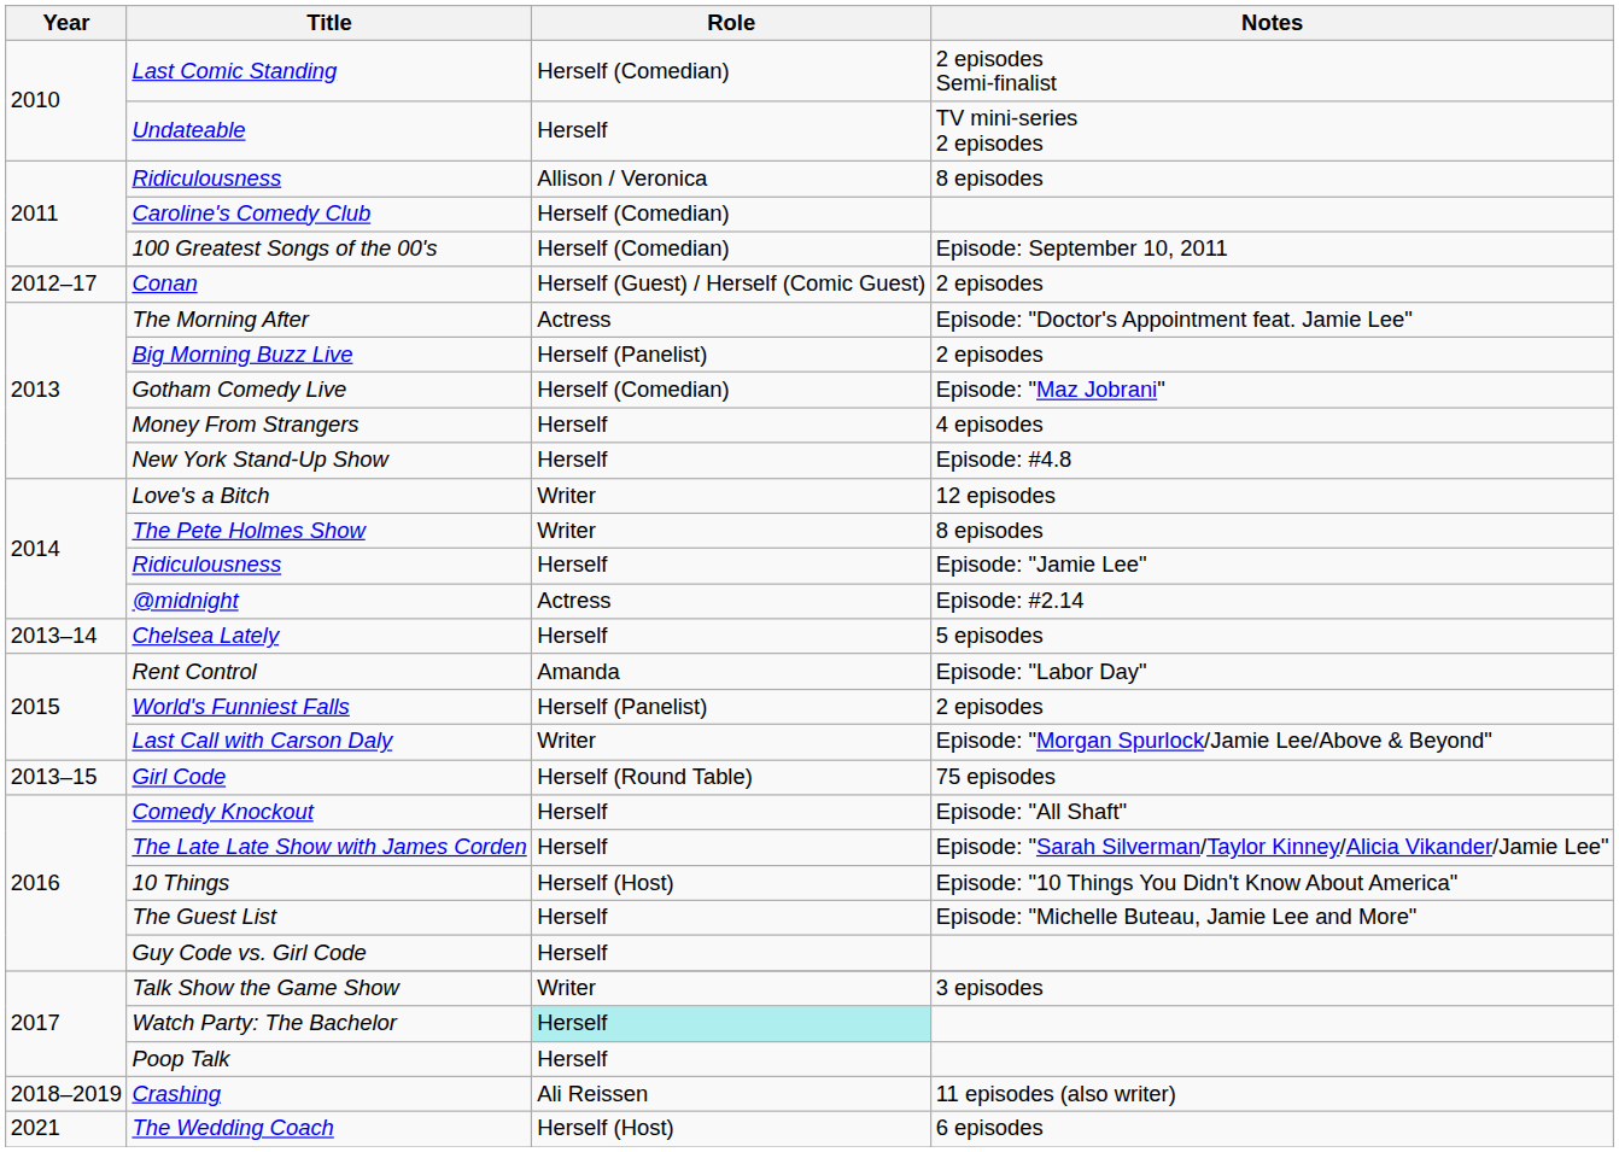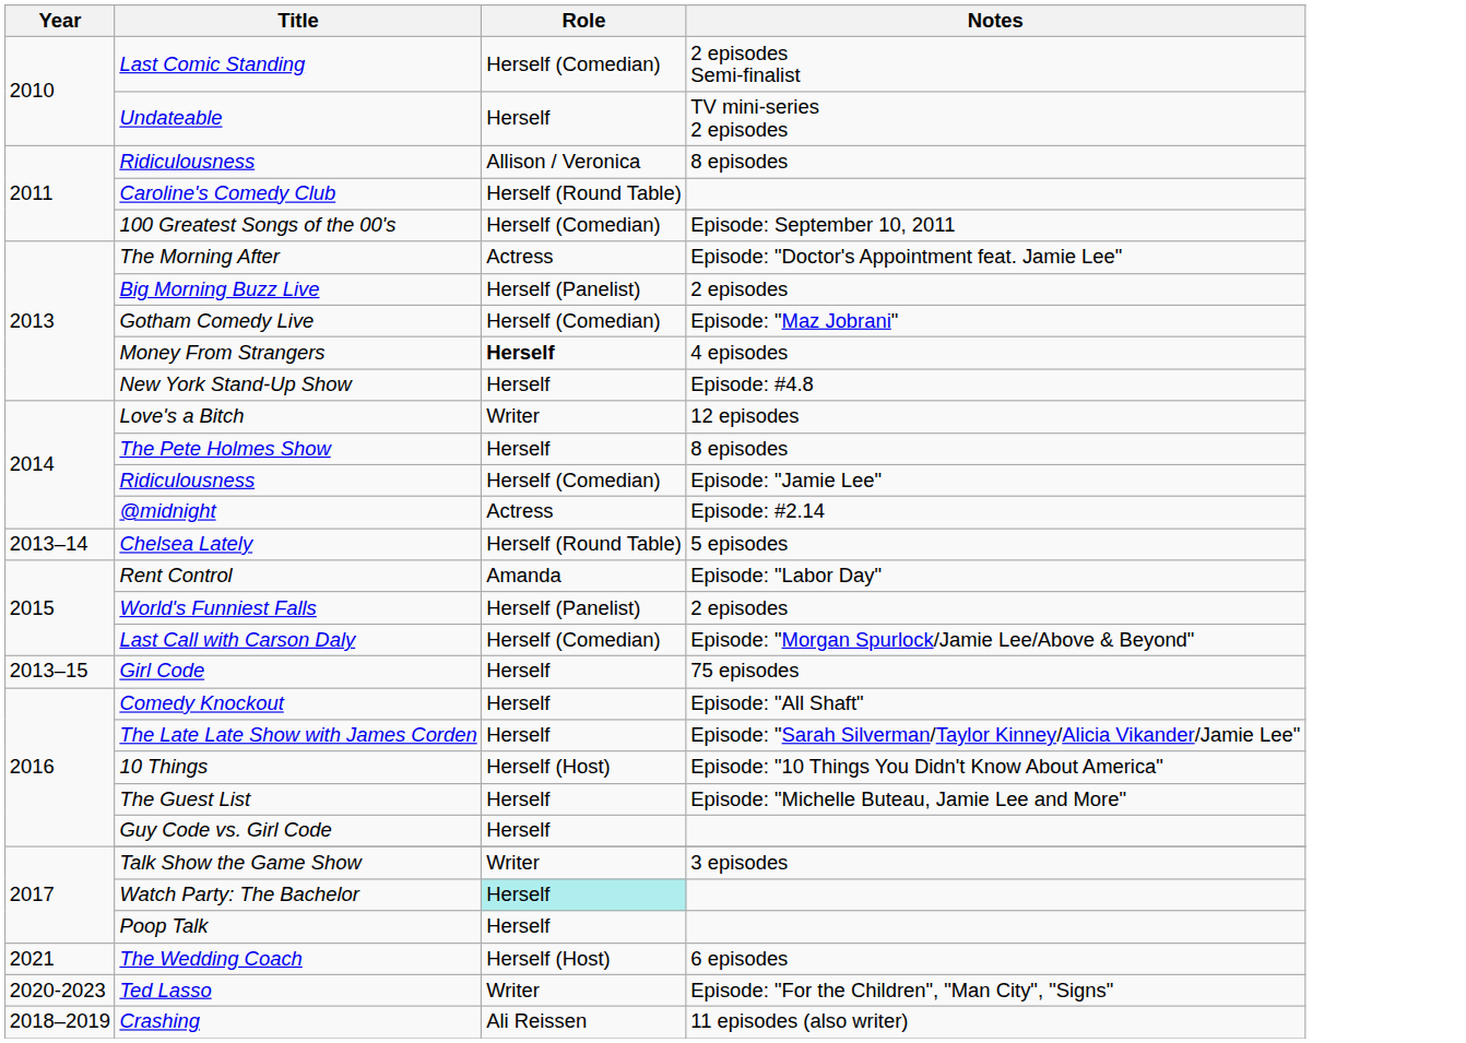Caroline's Comedy Club | Role: Herself (Comedian) -> Herself (Round Table)
- row: 2012–17 | Conan | Herself (Guest) / Herself (Comic Guest) | 2 episodes
Money From Strangers | Role: normal -> bold
The Pete Holmes Show | Role: Writer -> Herself
Ridiculousness / Episode: "Jamie Lee" | Role: Herself -> Herself (Comedian)
Chelsea Lately | Role: Herself -> Herself (Round Table)
Last Call with Carson Daly | Role: Writer -> Herself (Comedian)
Girl Code | Role: Herself (Round Table) -> Herself
rows swapped: Crashing <-> The Wedding Coach
+ row: 2020-2023 | Ted Lasso | Writer | Episode: "For the Children", "Man City", "Signs"
